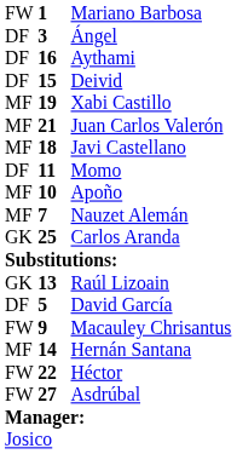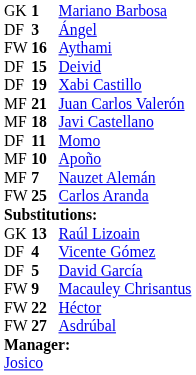Mariano Barbosa | column 1: FW -> GK
Aythami | column 1: DF -> FW
Xabi Castillo | column 1: MF -> DF
Carlos Aranda | column 1: GK -> FW
+ row: DF | 4 | Vicente Gómez
- row: MF | 14 | Hernán Santana
